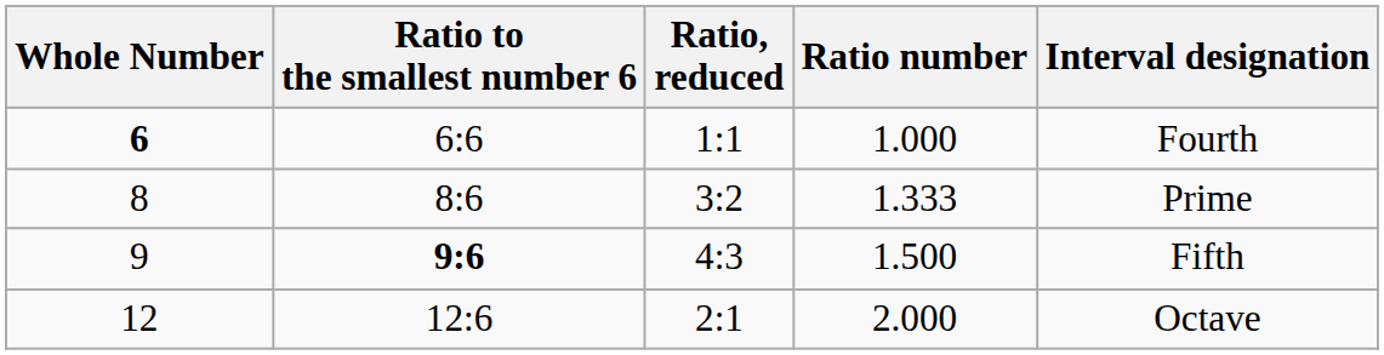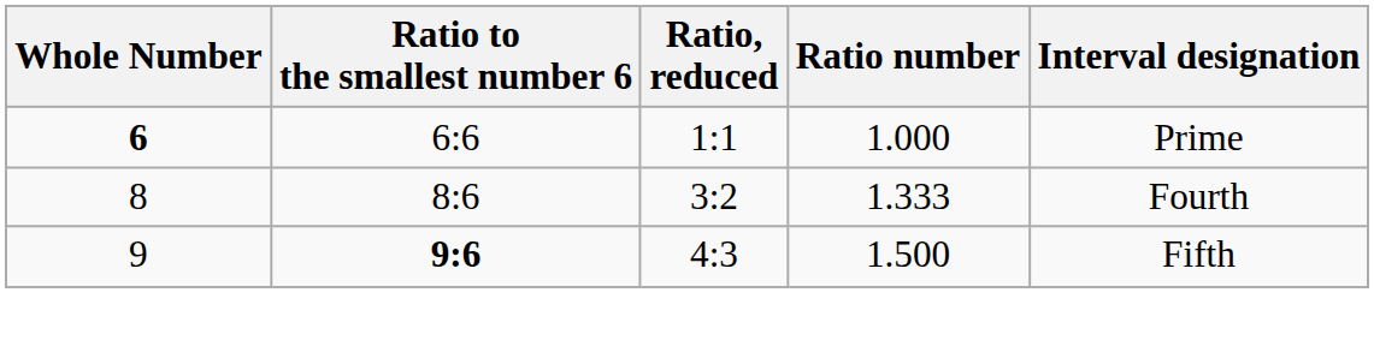6 | Interval designation: Fourth -> Prime
8 | Interval designation: Prime -> Fourth
- row: 12 | 12:6 | 2:1 | 2.000 | Octave
